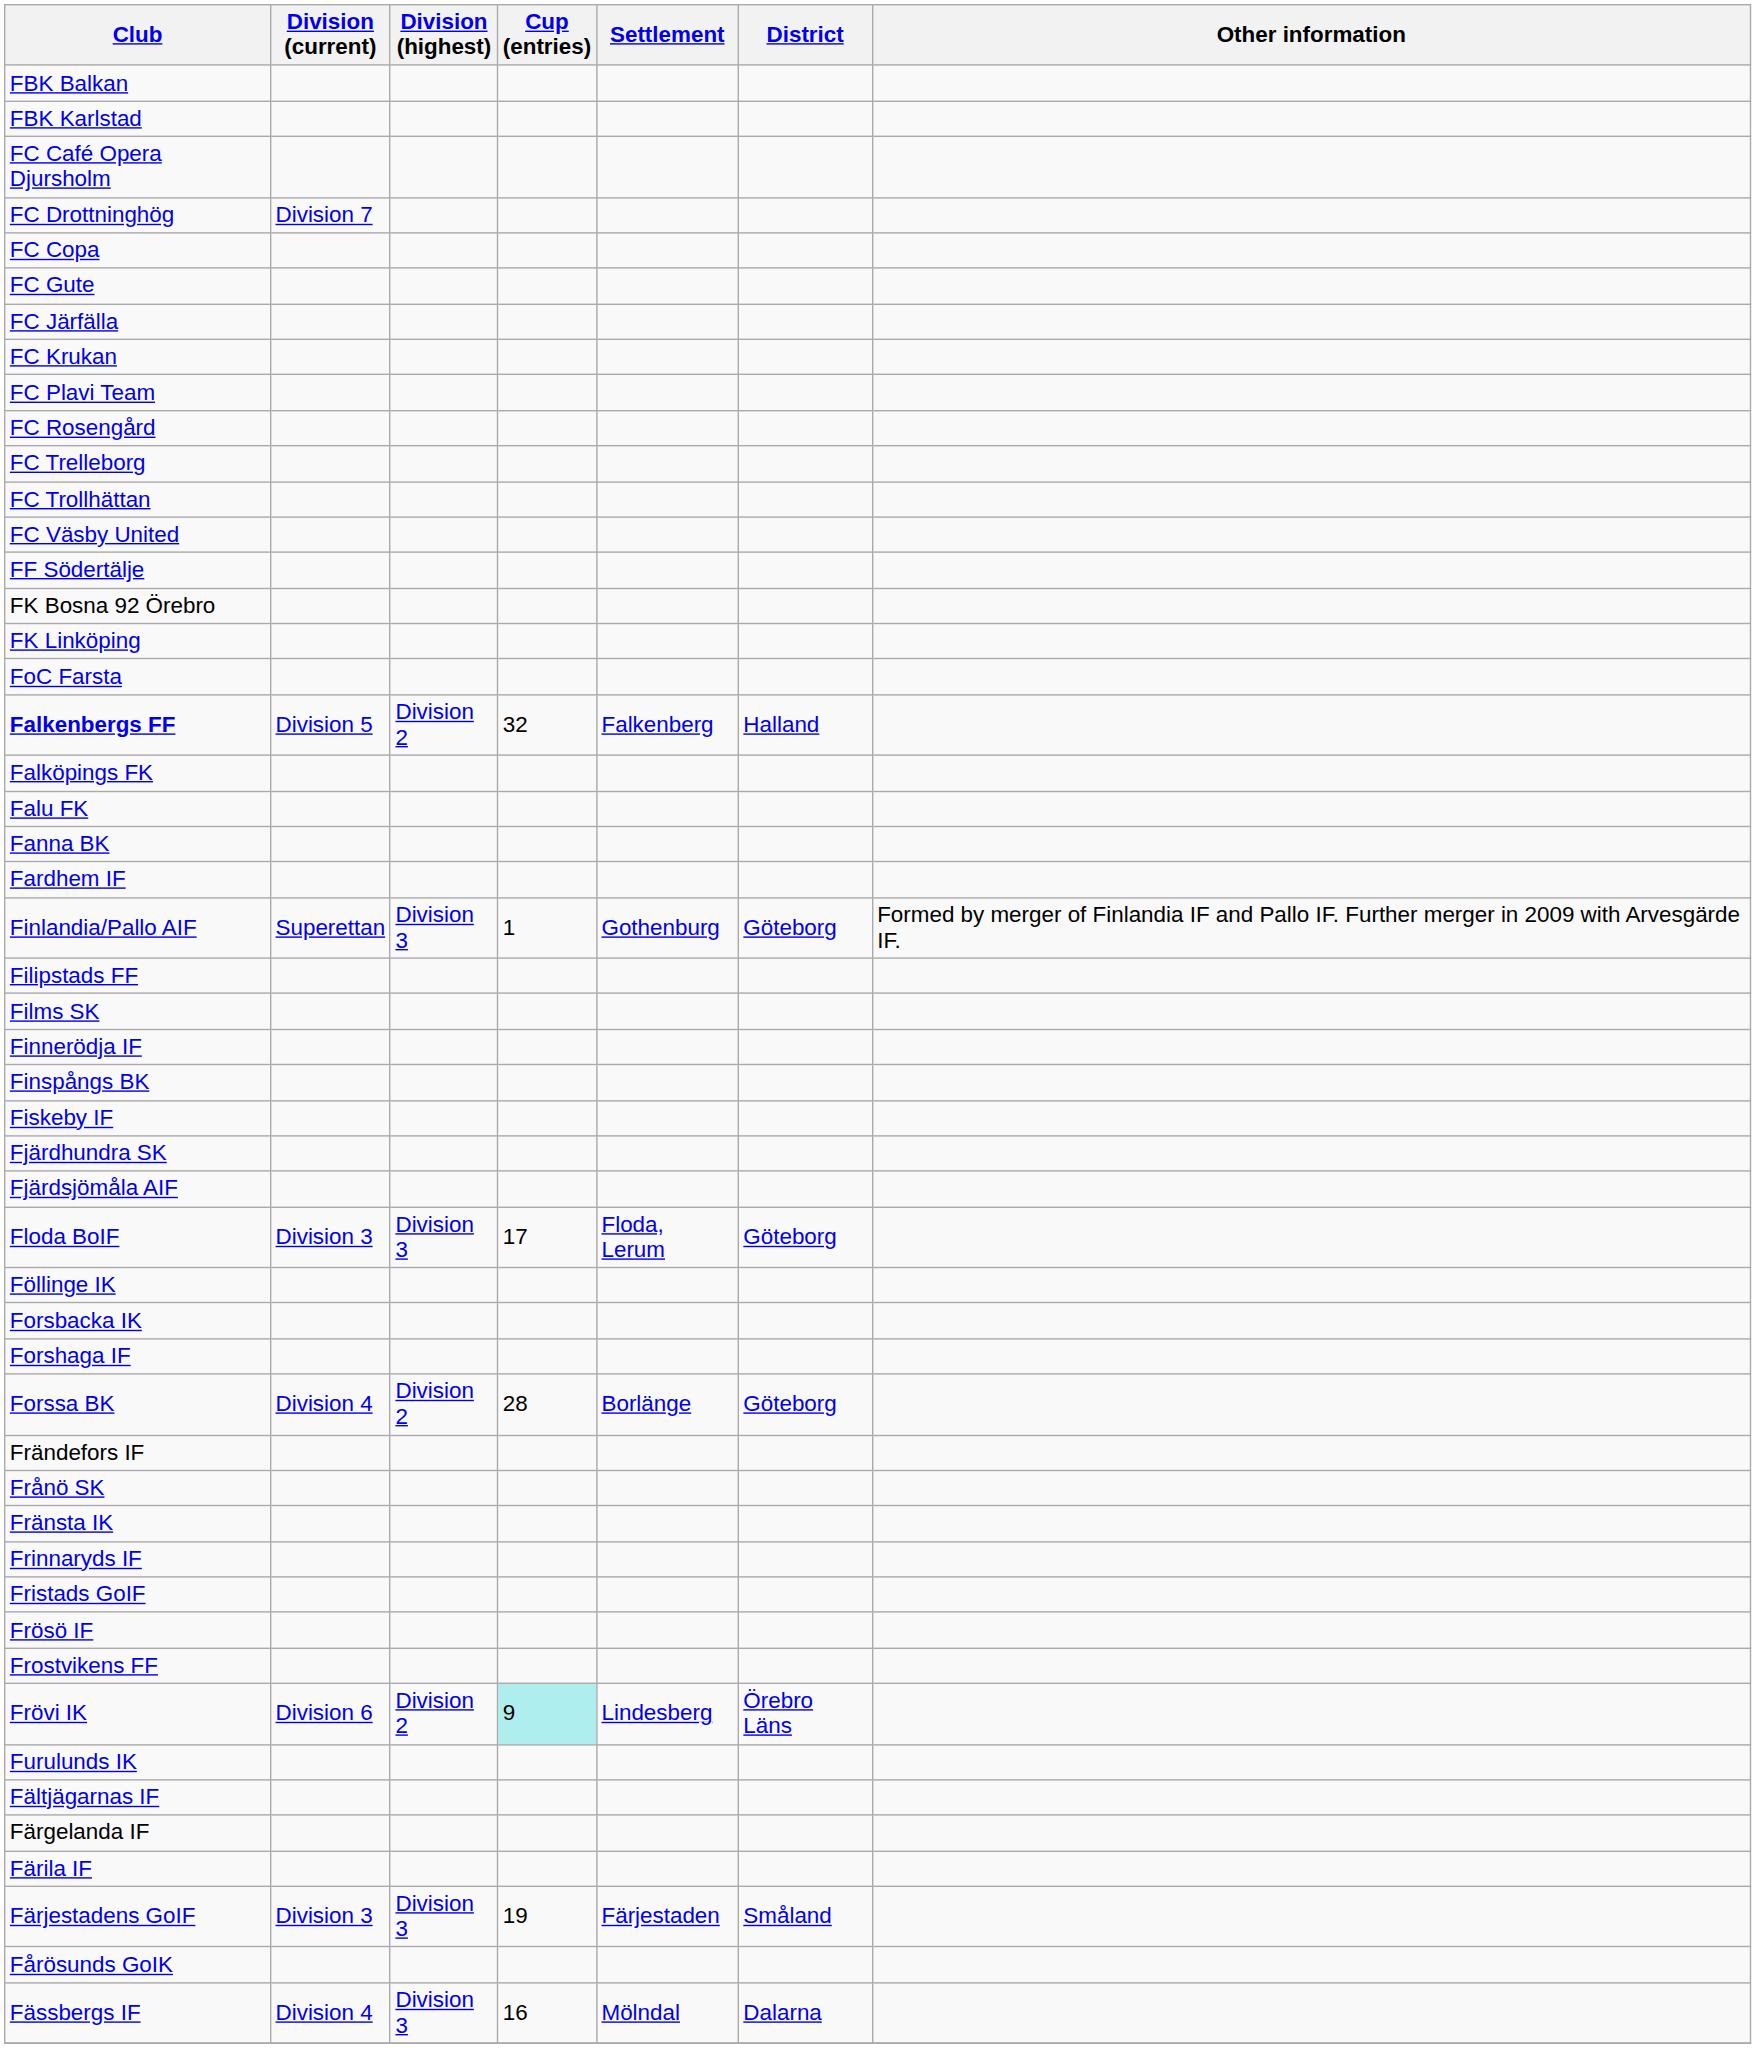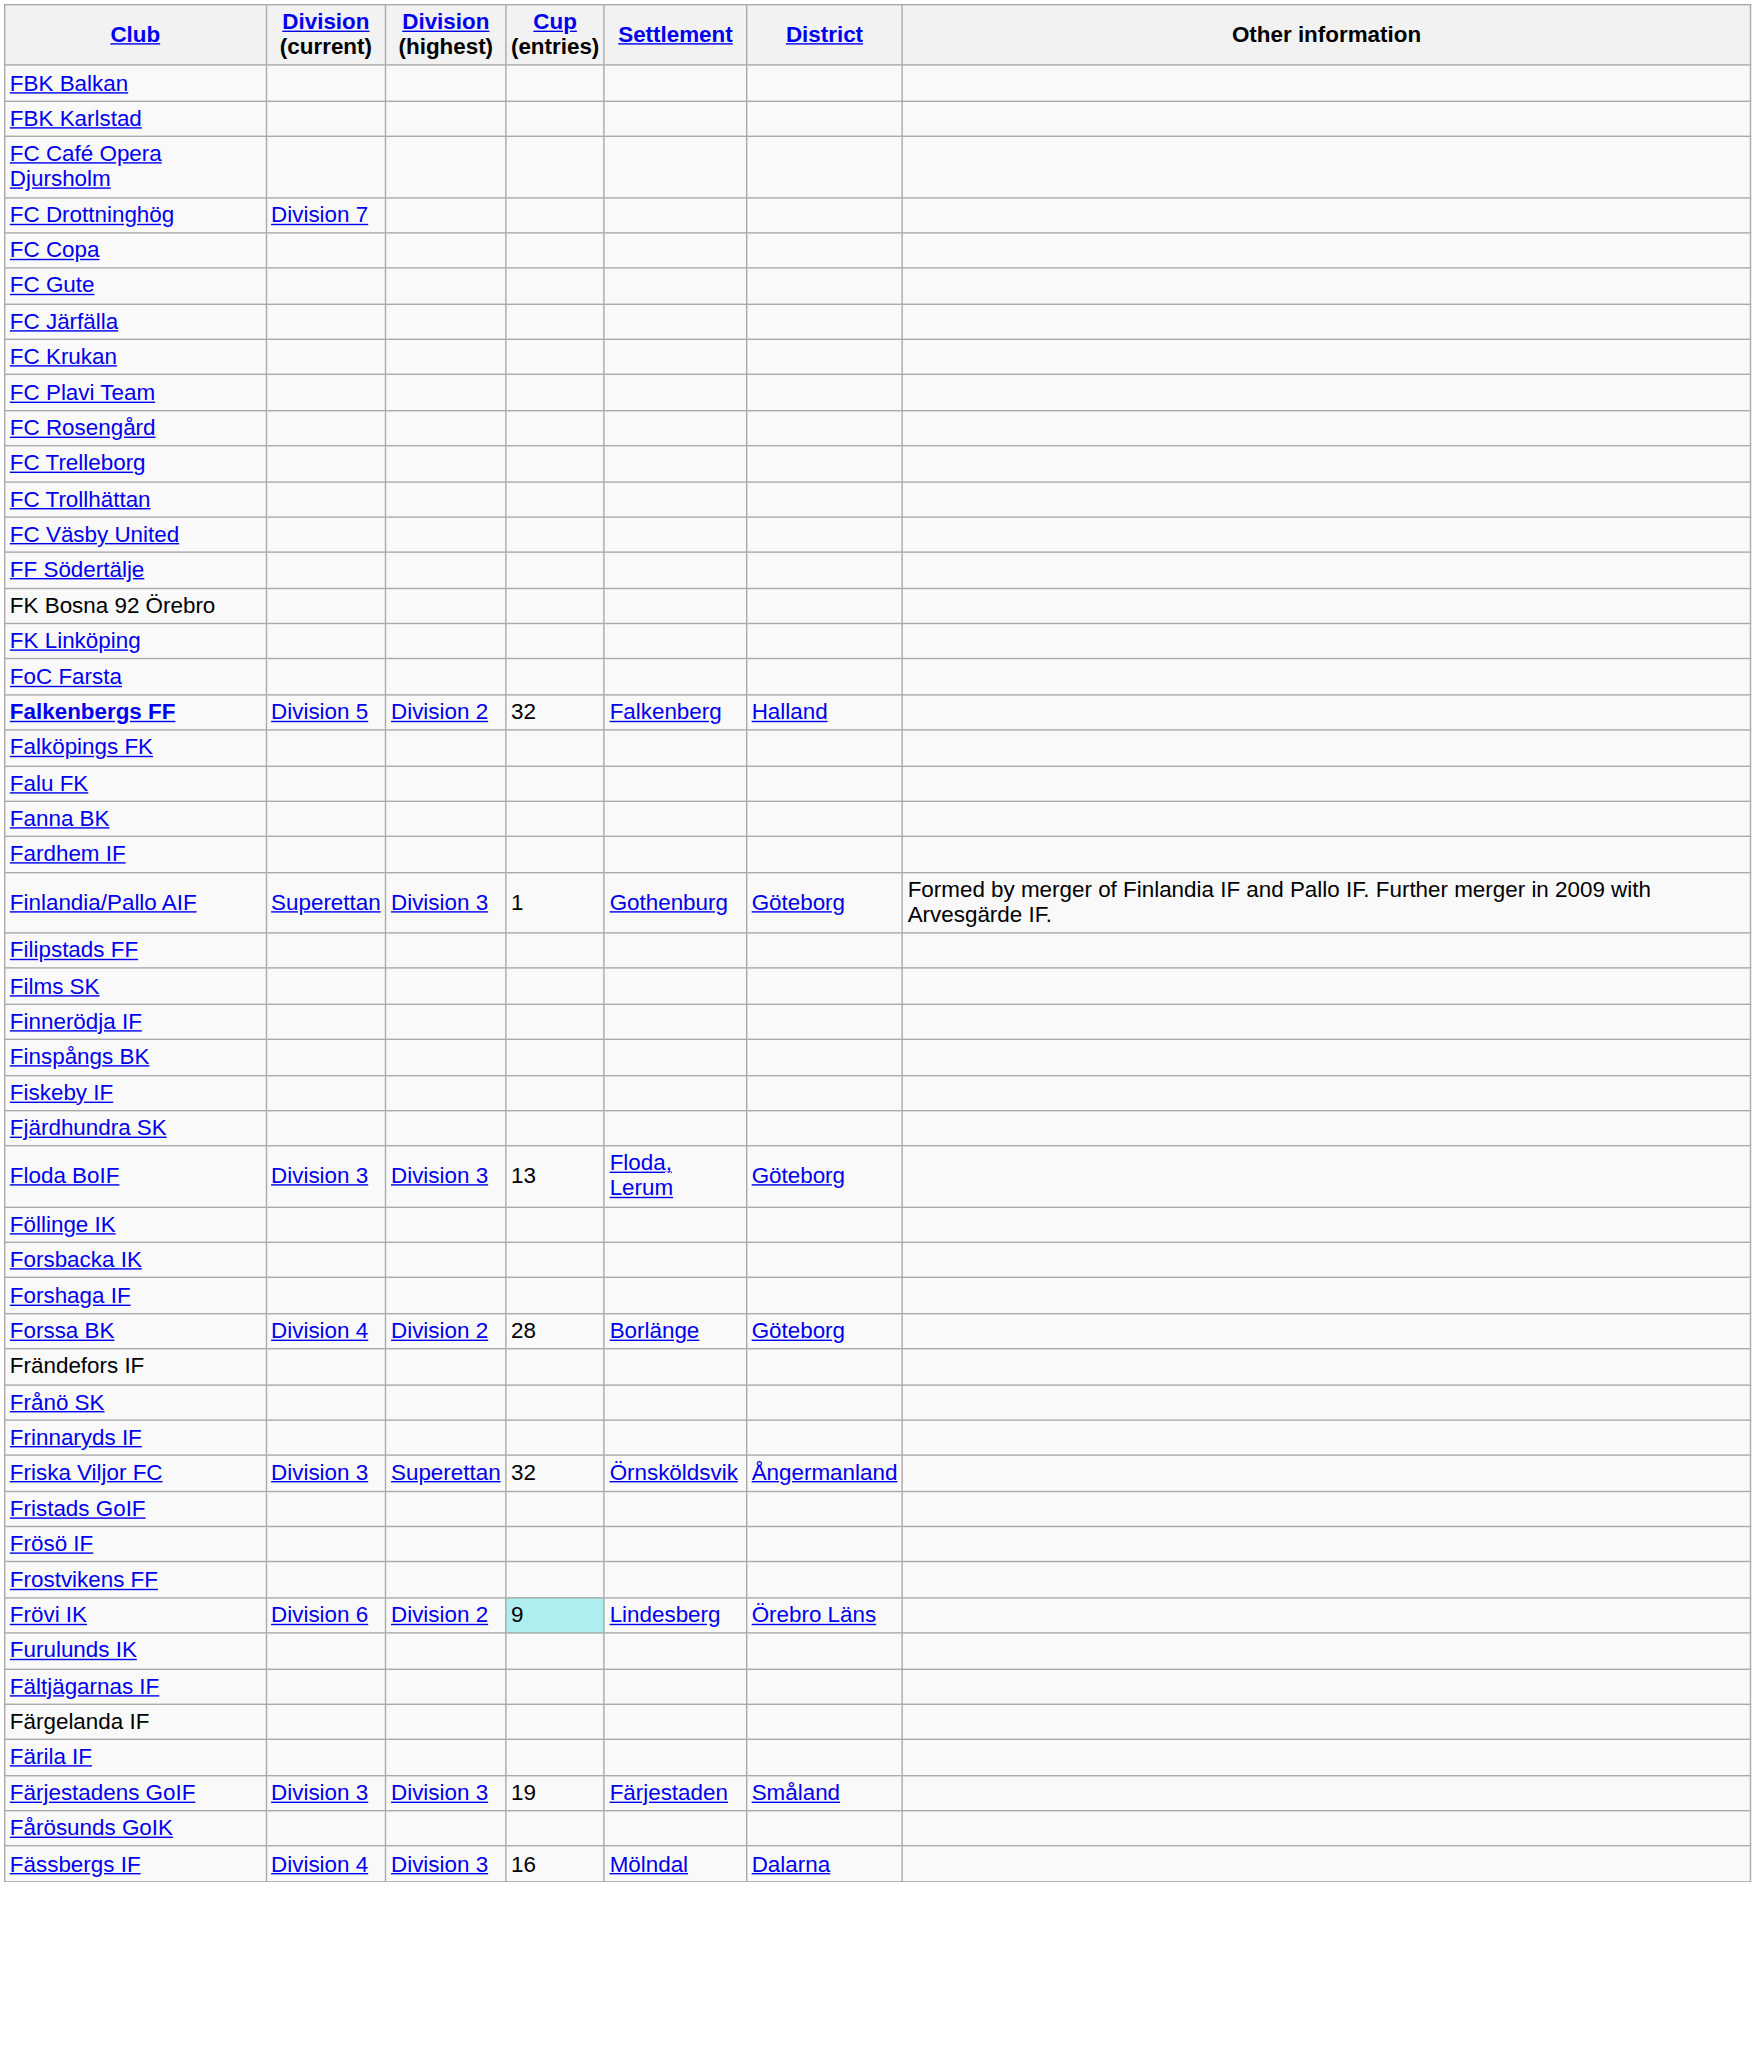- row: Fjärdsjömåla AIF
Floda BoIF | Cup (entries): 17 -> 13
- row: Fränsta IK
+ row: Friska Viljor FC | Division 3 | Superettan | 32 | Örnsköldsvik | Ångermanland
